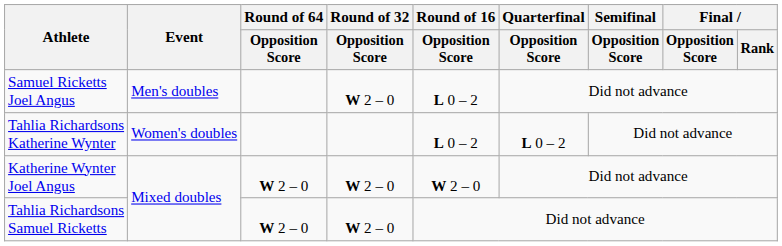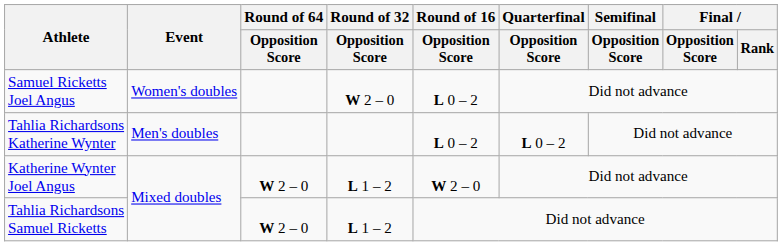Samuel Ricketts Joel Angus | Event: Men's doubles -> Women's doubles
Tahlia Richardsons Katherine Wynter | Event: Women's doubles -> Men's doubles
Katherine Wynter Joel Angus | Round of 32 / Opposition Score: W 2 – 0 -> L 1 – 2
Tahlia Richardsons Samuel Ricketts | Round of 32 / Opposition Score: W 2 – 0 -> L 1 – 2
